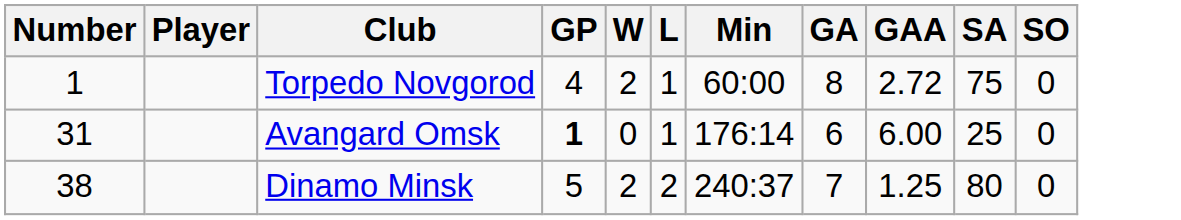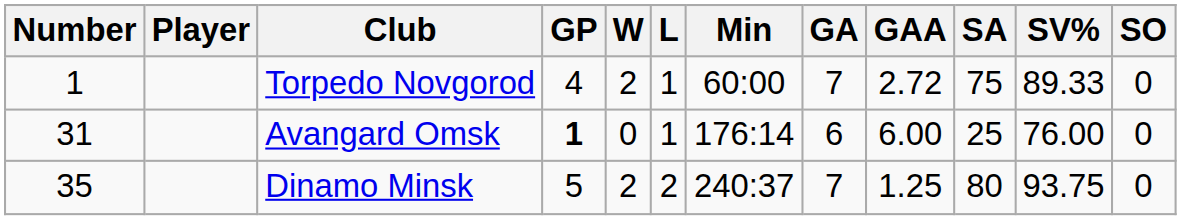+ column: SV% | 89.33 | 76.00 | 93.75
Torpedo Novgorod | GA: 8 -> 7
Dinamo Minsk | Number: 38 -> 35
